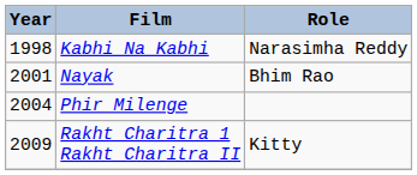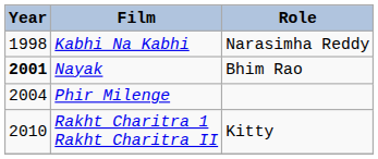Nayak | Year: normal -> bold
Rakht Charitra 1 Rakht Charitra II | Year: 2009 -> 2010
